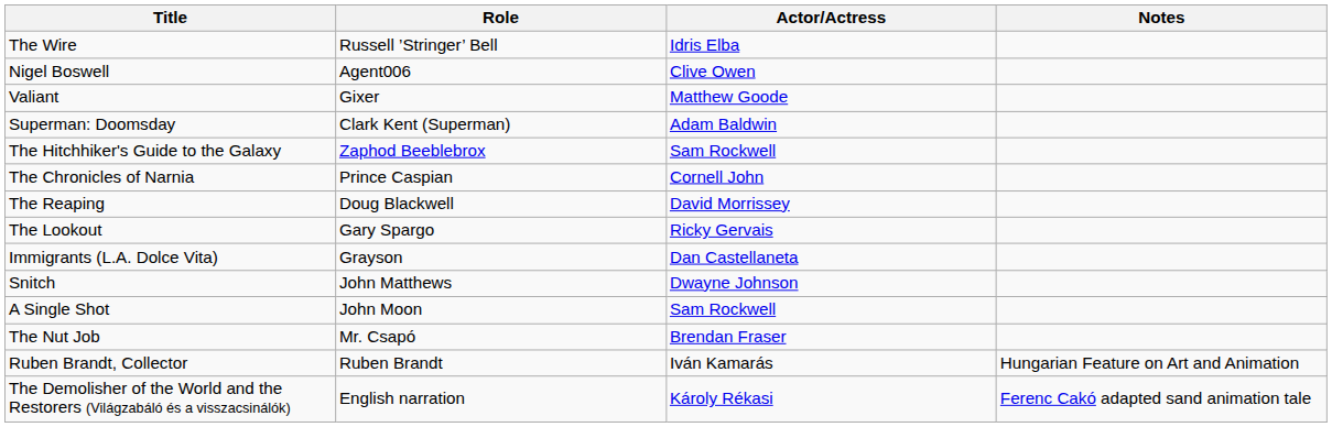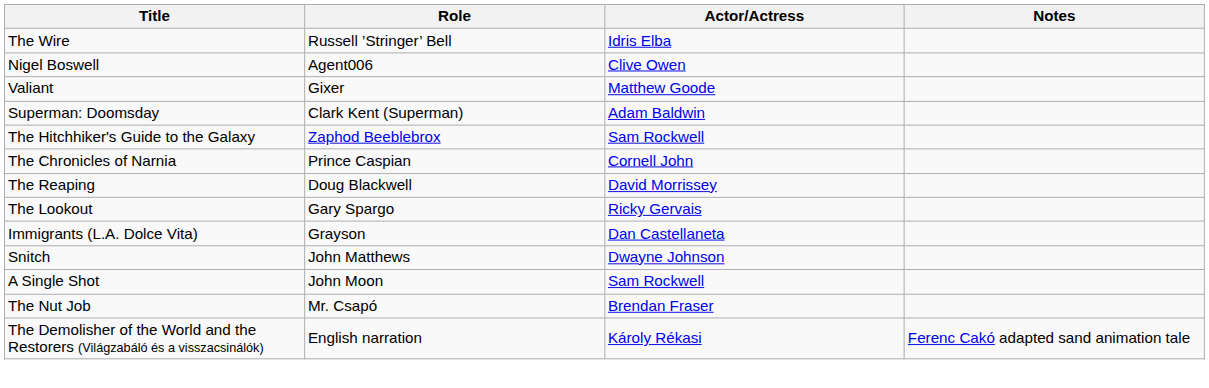- row: Ruben Brandt, Collector | Ruben Brandt | Iván Kamarás | Ηungarian Feature on Art and Animation
